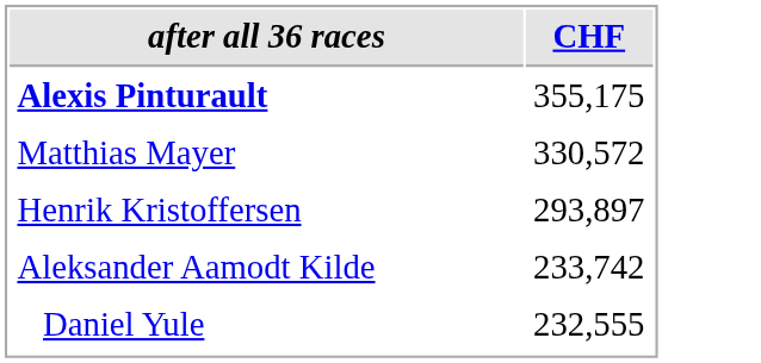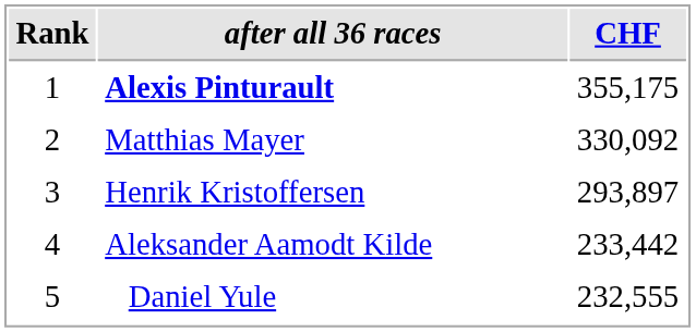+ column: Rank | 1 | 2 | 3 | 4 | 5
Matthias Mayer | CHF: 330,572 -> 330,092
Aleksander Aamodt Kilde | CHF: 233,742 -> 233,442
